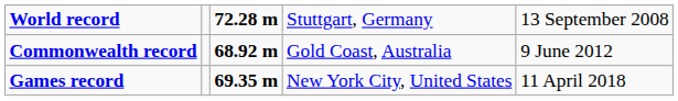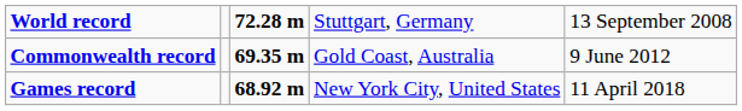Commonwealth record | column 3: 68.92 m -> 69.35 m
Games record | column 3: 69.35 m -> 68.92 m
